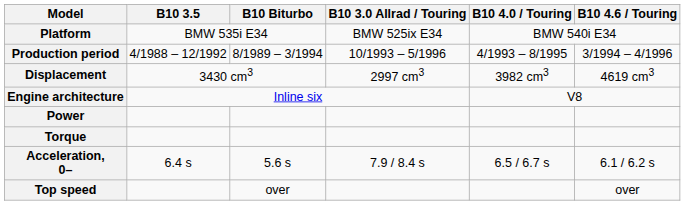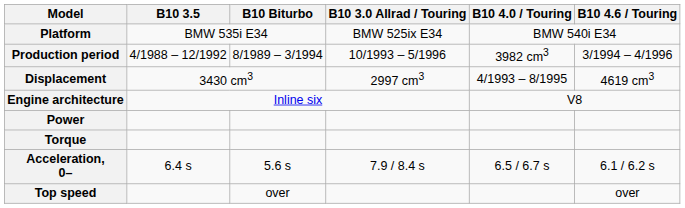Production period | B10 4.0 / Touring: 4/1993 – 8/1995 -> 3982 cm3
Displacement | B10 4.0 / Touring: 3982 cm3 -> 4/1993 – 8/1995
